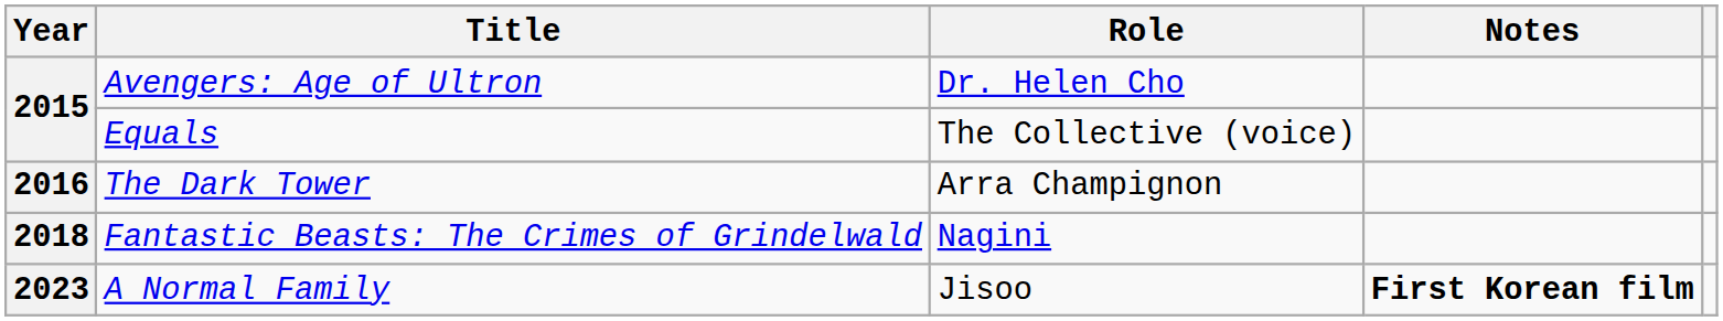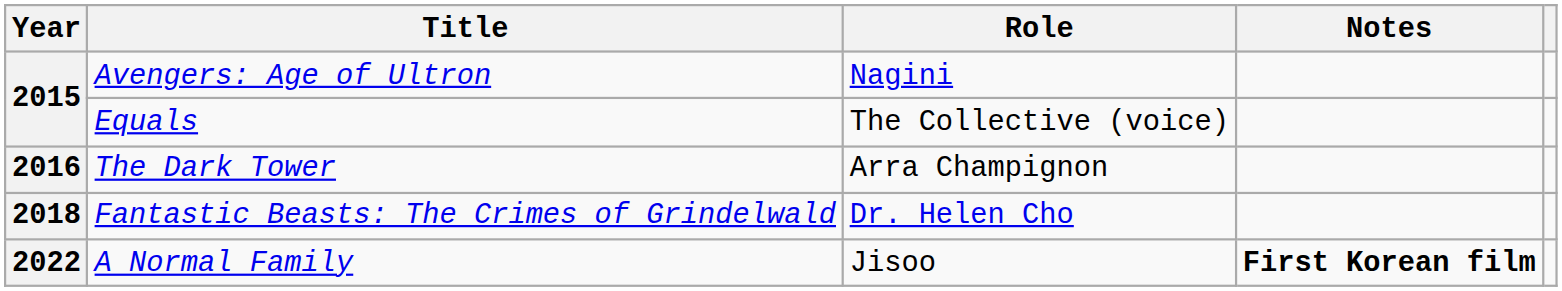Avengers: Age of Ultron | Role: Dr. Helen Cho -> Nagini
Fantastic Beasts: The Crimes of Grindelwald | Role: Nagini -> Dr. Helen Cho
A Normal Family | Year: 2023 -> 2022
